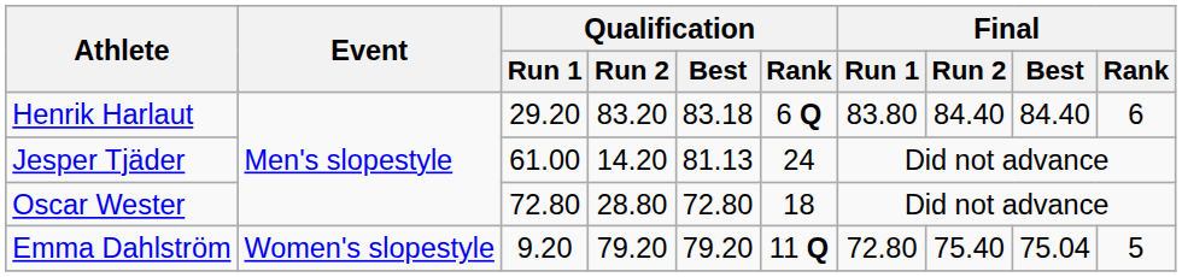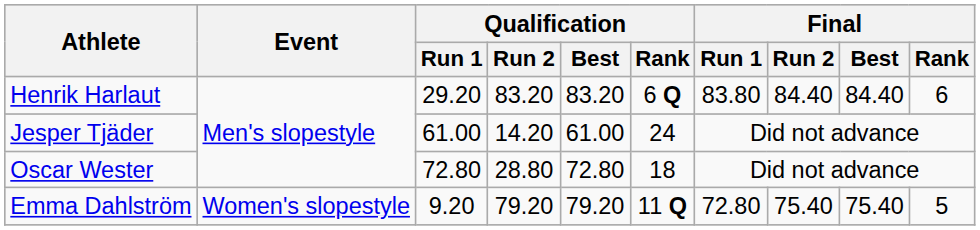Henrik Harlaut | Qualification / Best: 83.18 -> 83.20
Jesper Tjäder | Qualification / Best: 81.13 -> 61.00
Emma Dahlström | Final / Best: 75.04 -> 75.40
